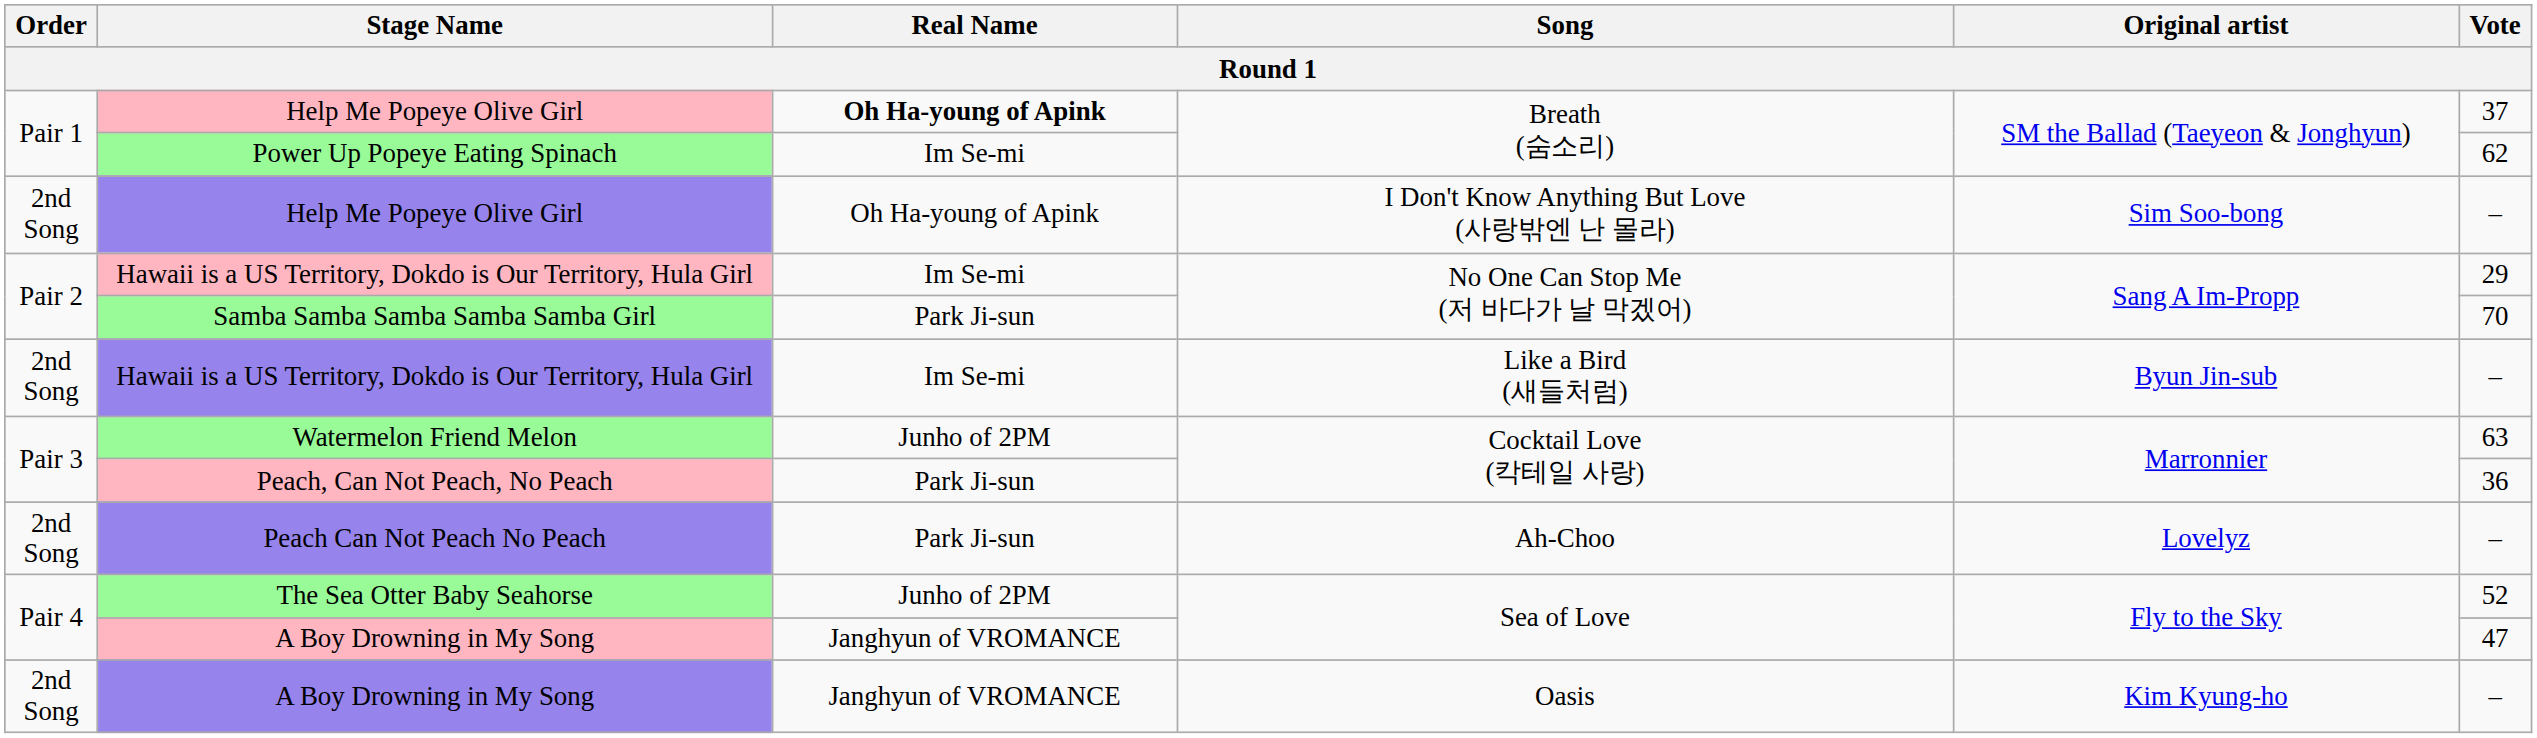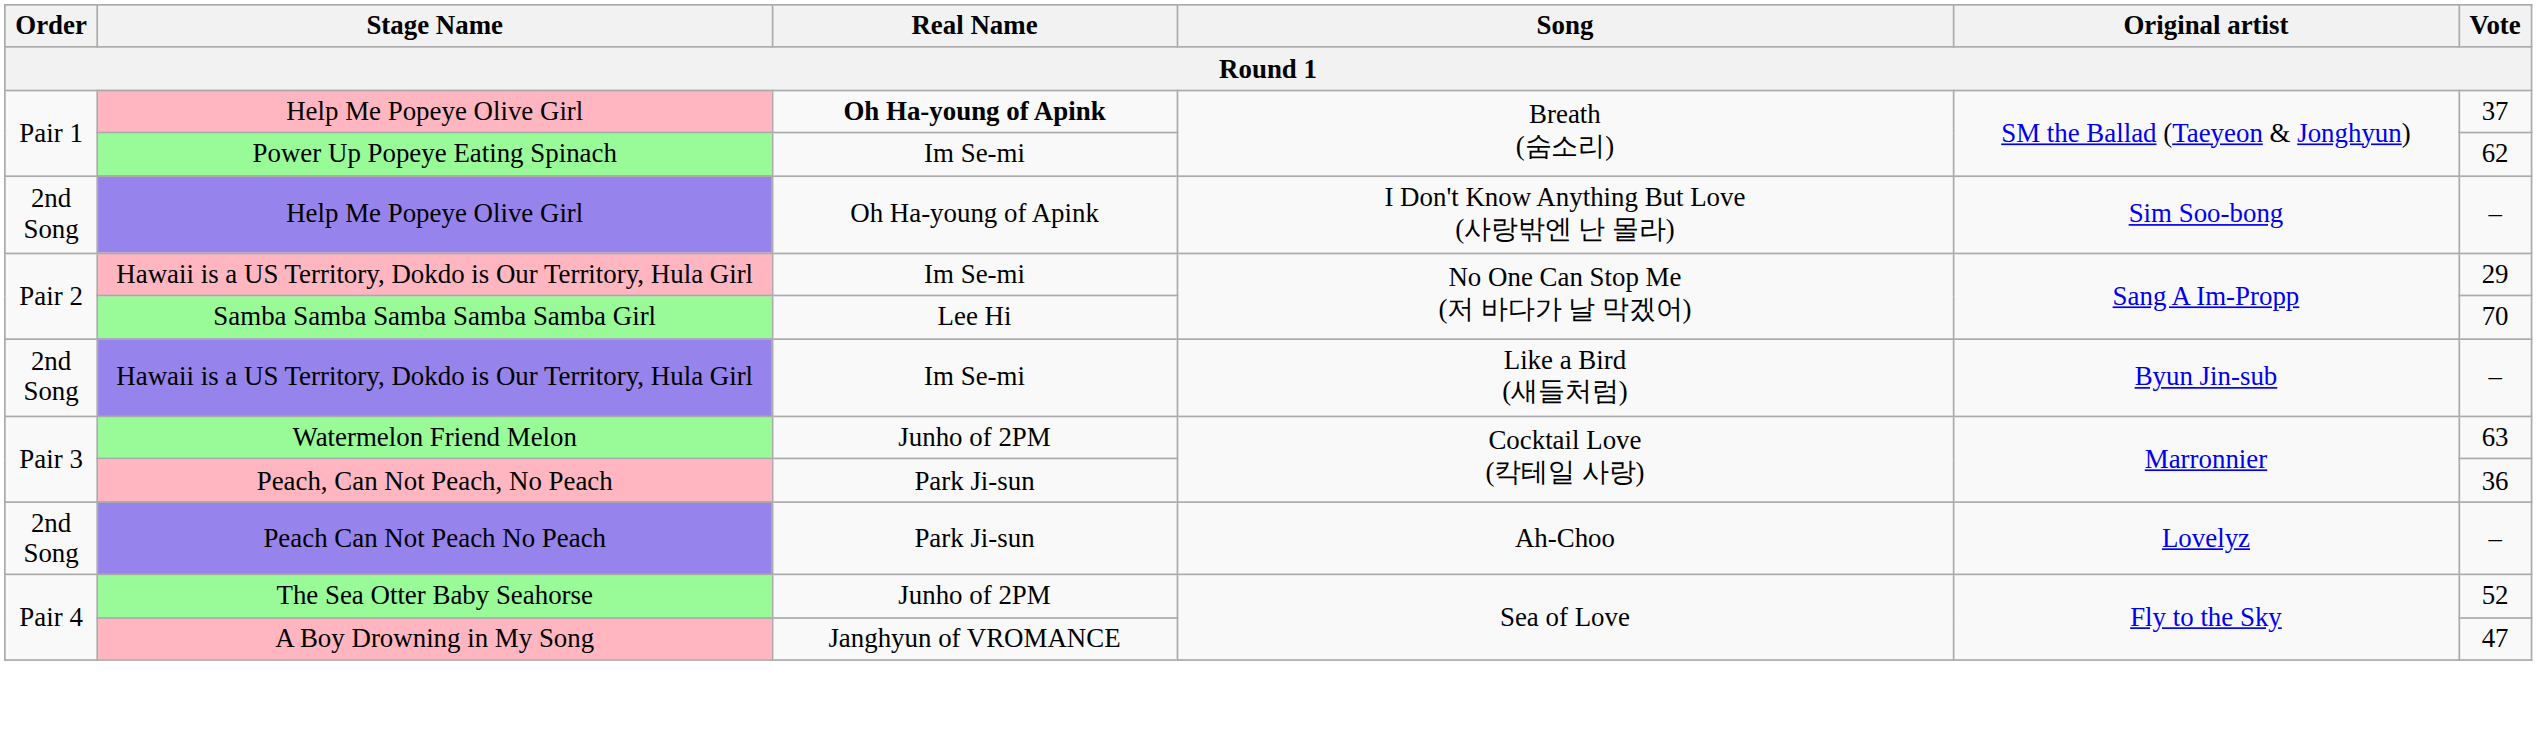Samba Samba Samba Samba Samba Girl | Real Name: Park Ji-sun -> Lee Hi
- row: 2nd Song | A Boy Drowning in My Song | Janghyun of VROMANCE | Oasis | Kim Kyung-ho | –
